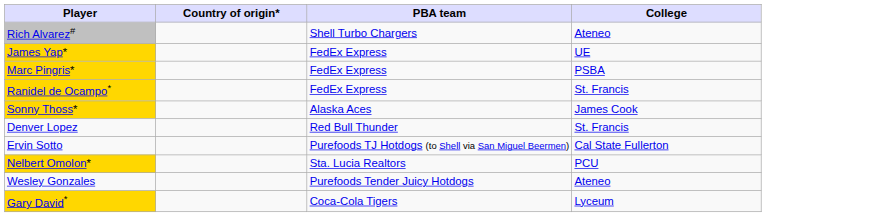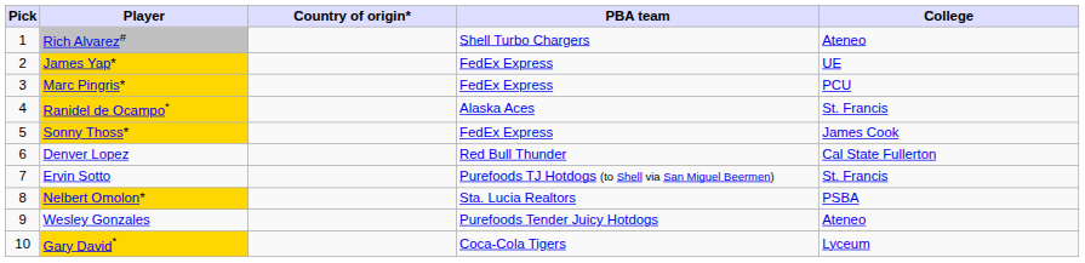+ column: Pick | 1 | 2 | 3 | 4 | 5 | 6 | 7 | 8 | 9 | 10
Marc Pingris* | College: PSBA -> PCU
Ranidel de Ocampo* | PBA team: FedEx Express -> Alaska Aces
Sonny Thoss* | PBA team: Alaska Aces -> FedEx Express
Denver Lopez | College: St. Francis -> Cal State Fullerton
Ervin Sotto | College: Cal State Fullerton -> St. Francis
Nelbert Omolon* | College: PCU -> PSBA
